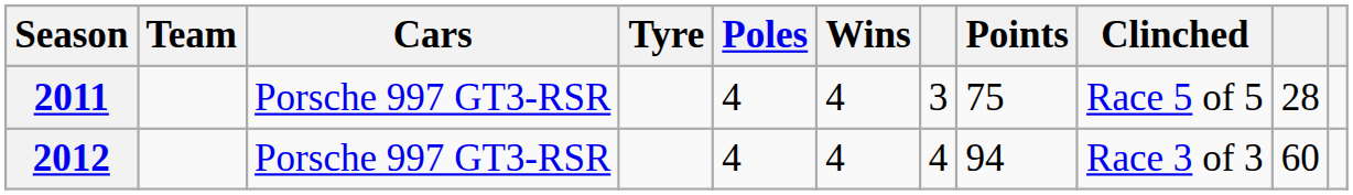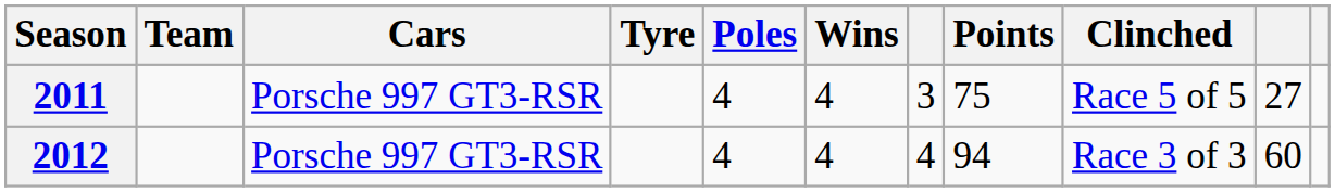2011 | column 10: 28 -> 27
